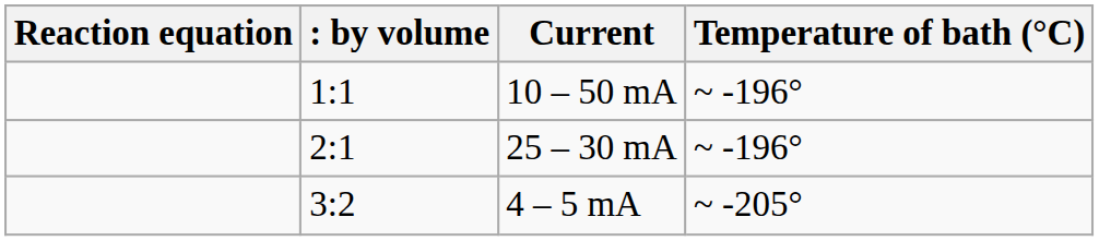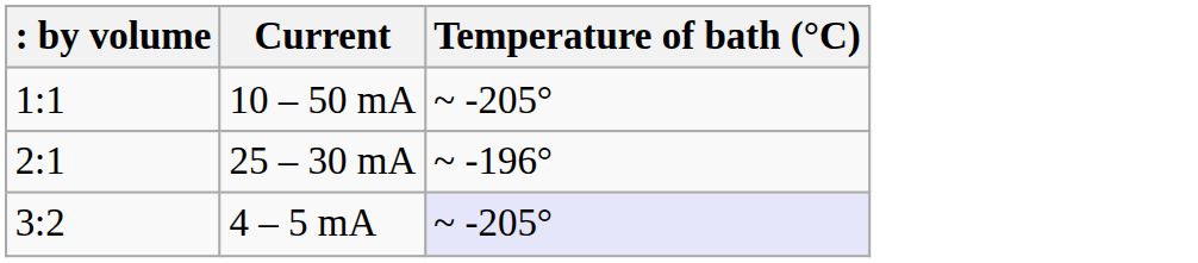- column: Reaction equation
10 – 50 mA | Temperature of bath (°C): ~ -196° -> ~ -205°
4 – 5 mA | Temperature of bath (°C): no background -> lavender background
